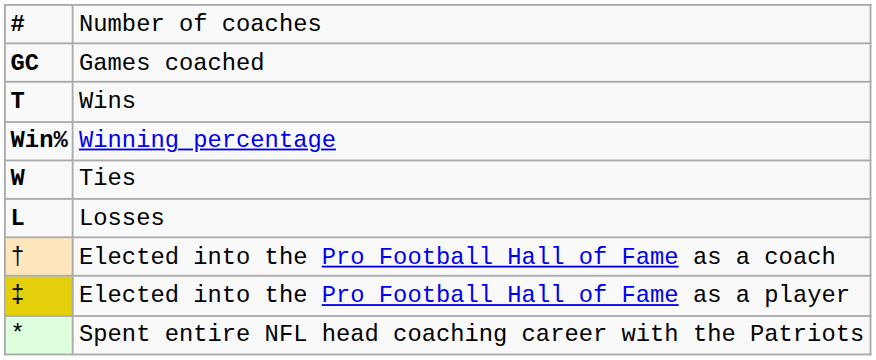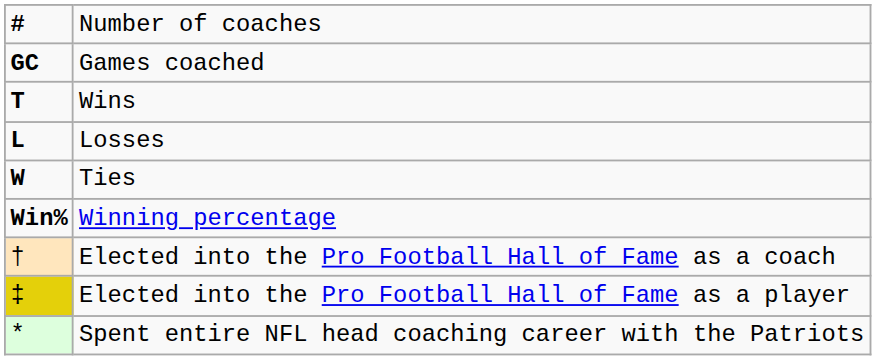rows swapped: Losses <-> Winning percentage
